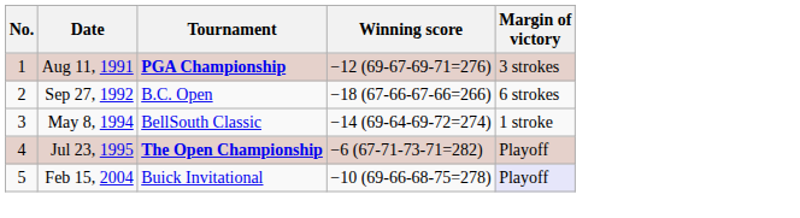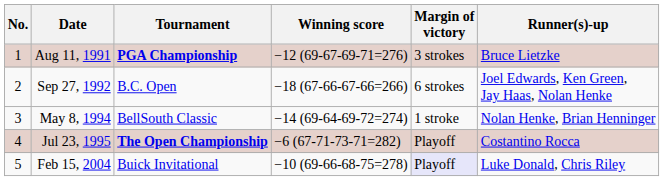+ column: Runner(s)-up | Bruce Lietzke | Joel Edwards, Ken Green, Jay Haas, Nolan Henke | Nolan Henke, Brian Henninger | Costantino Rocca | Luke Donald, Chris Riley
